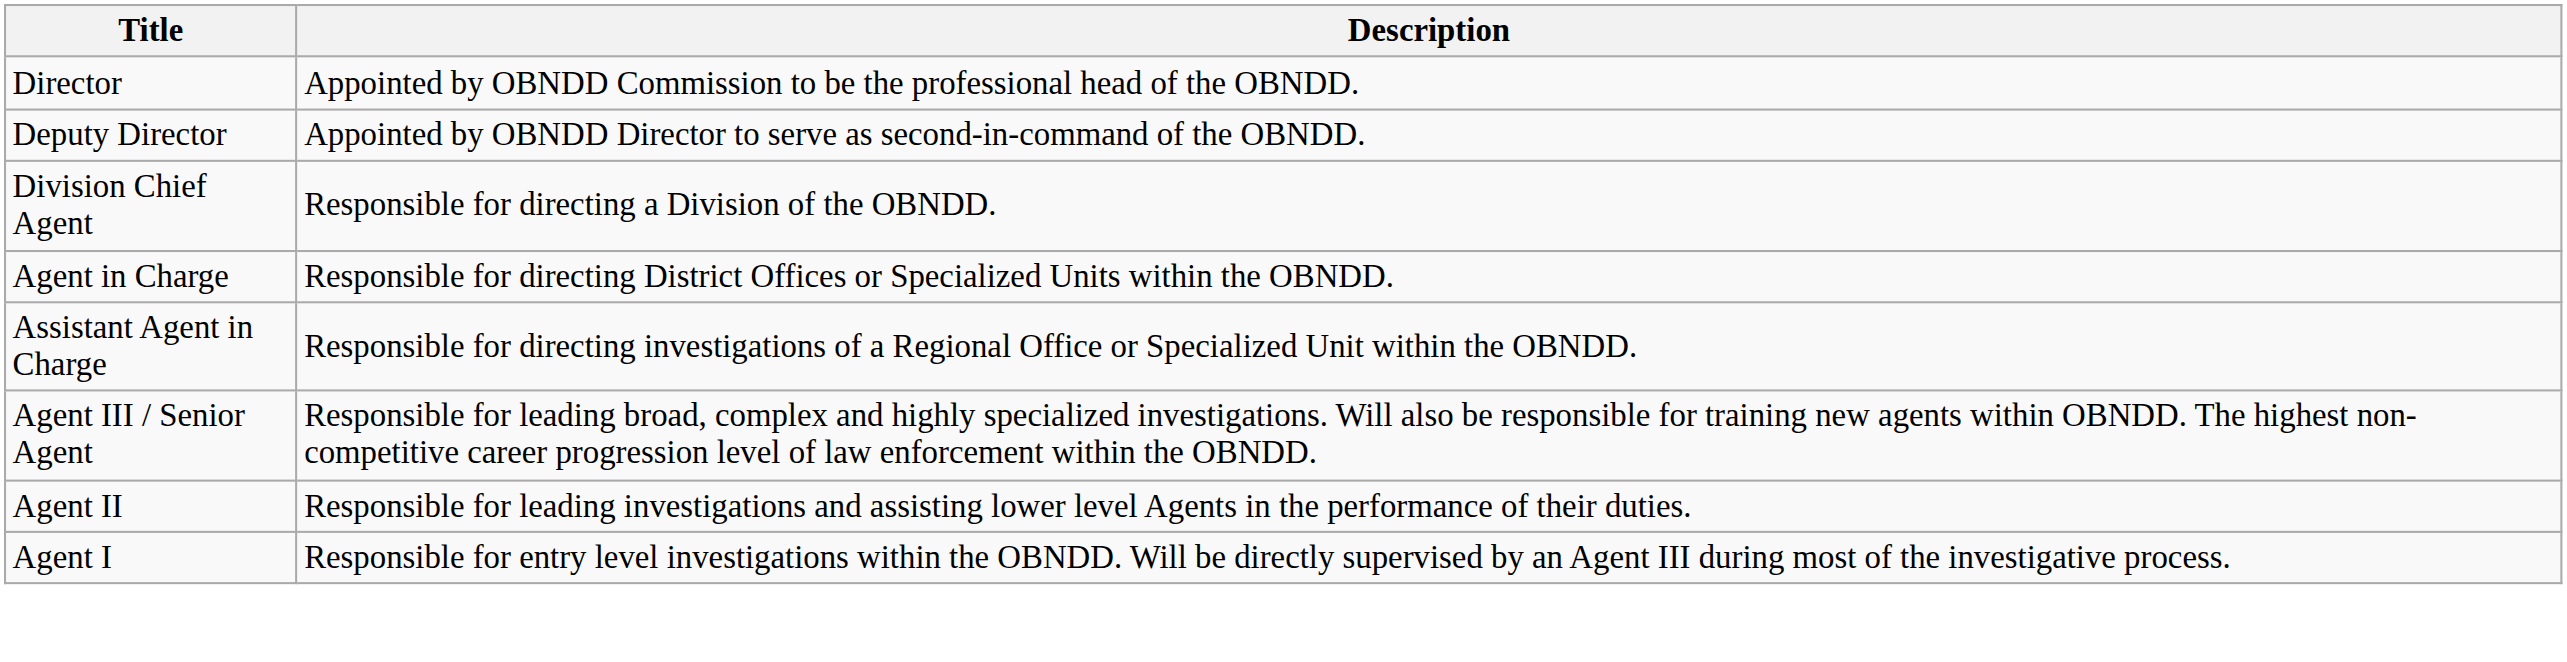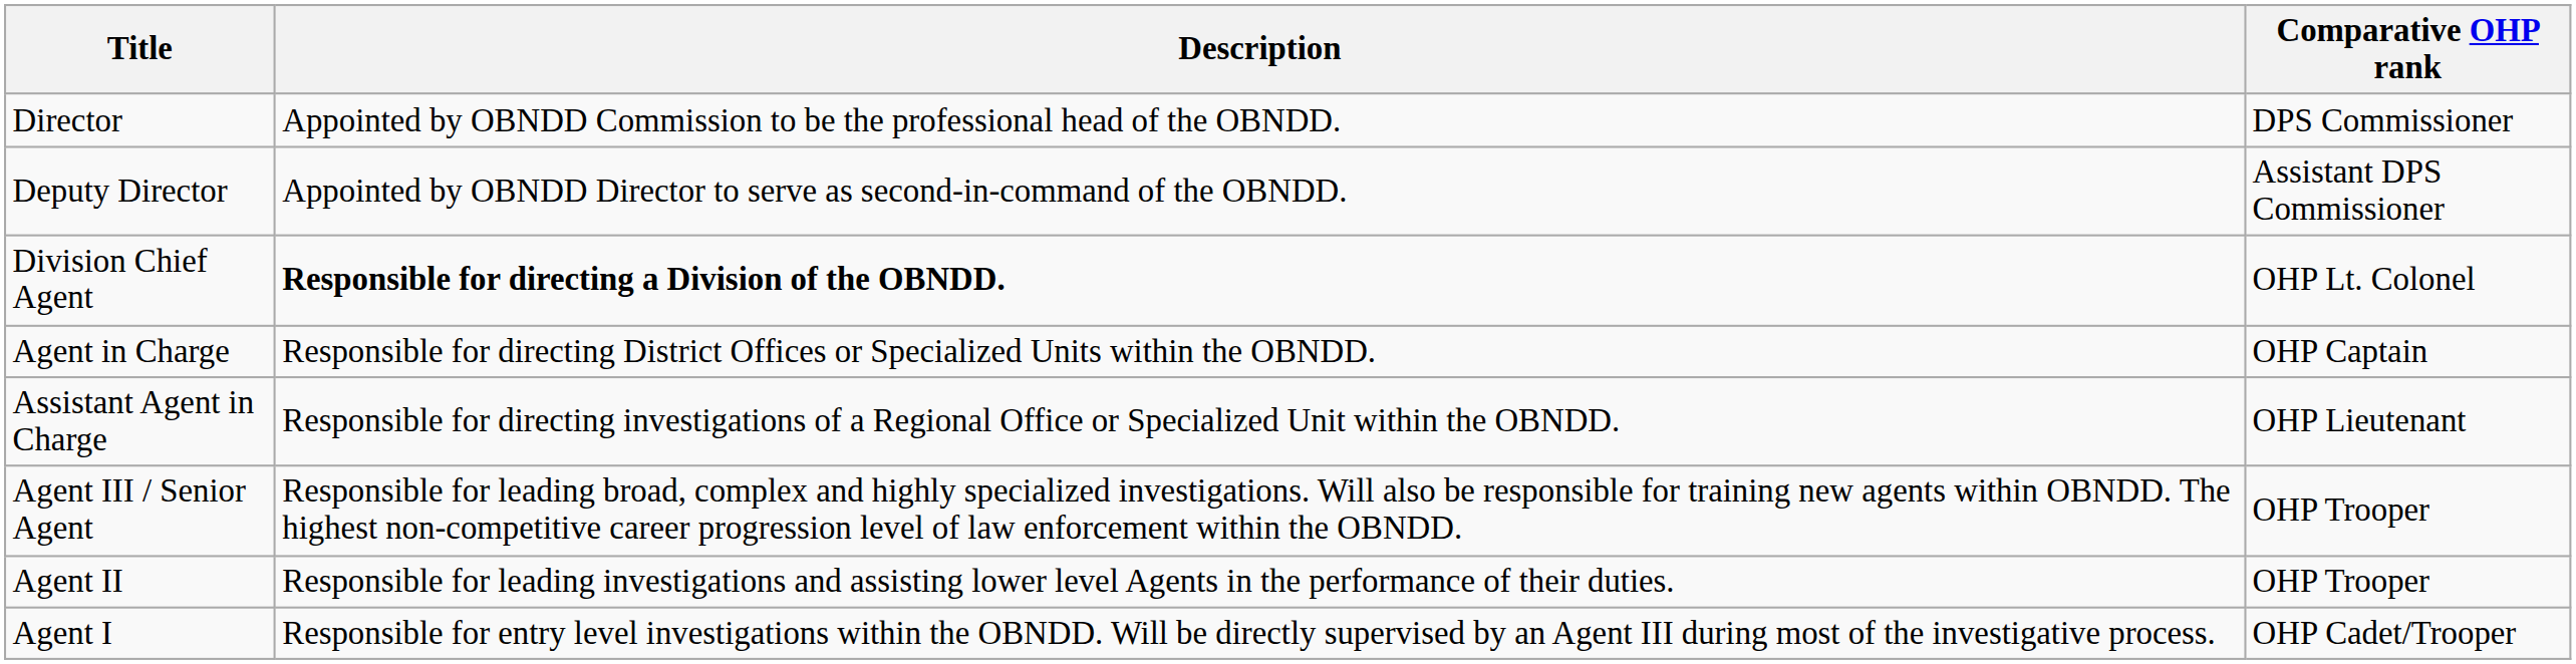+ column: Comparative OHP rank | DPS Commissioner | Assistant DPS Commissioner | OHP Lt. Colonel | OHP Captain | OHP Lieutenant | OHP Trooper | OHP Trooper | OHP Cadet/Trooper
Division Chief Agent | Description: normal -> bold
